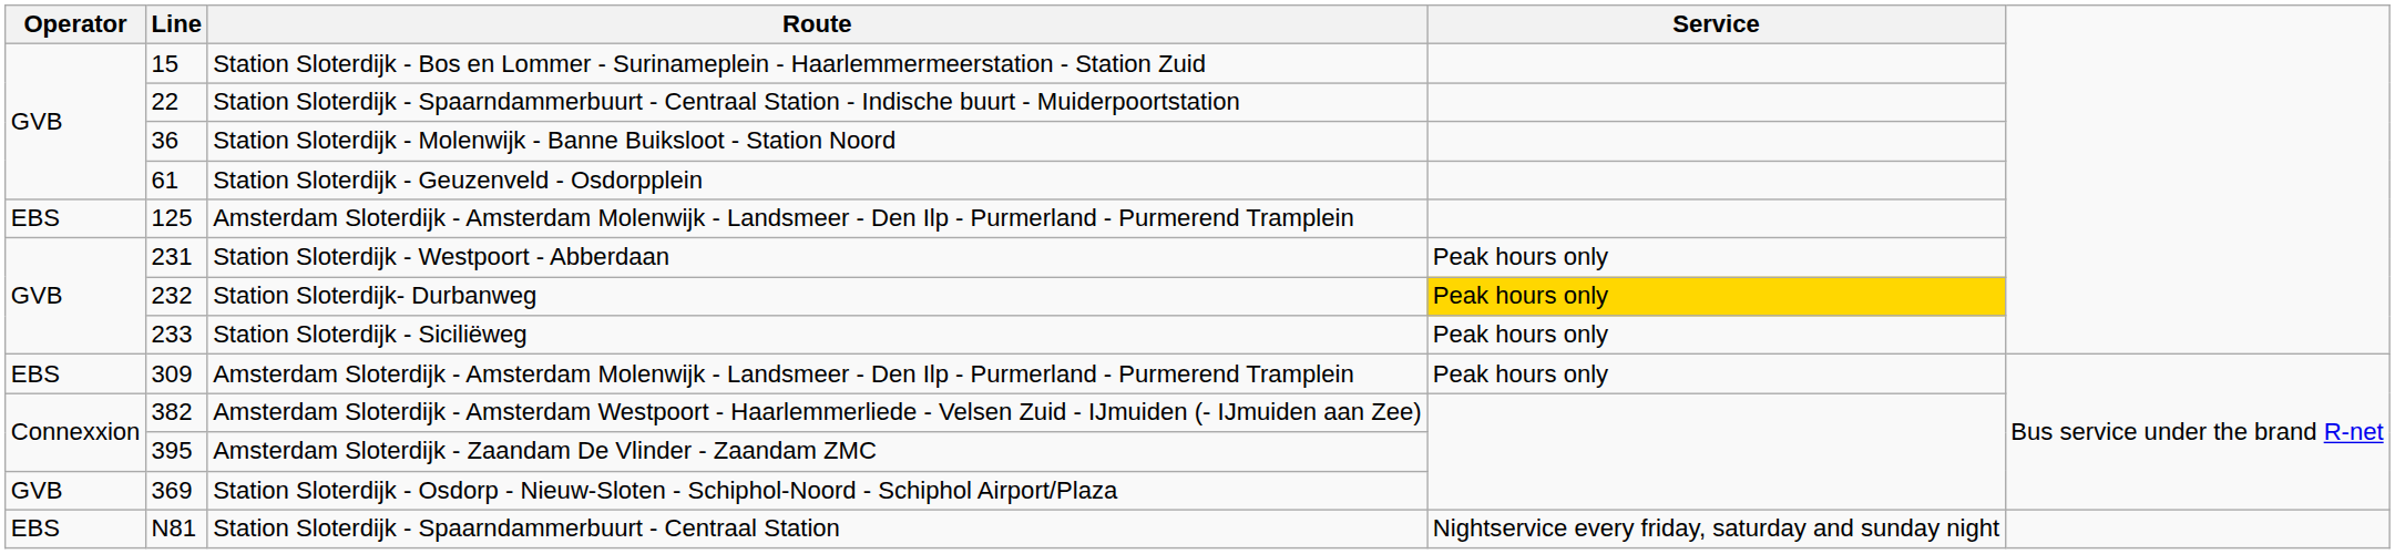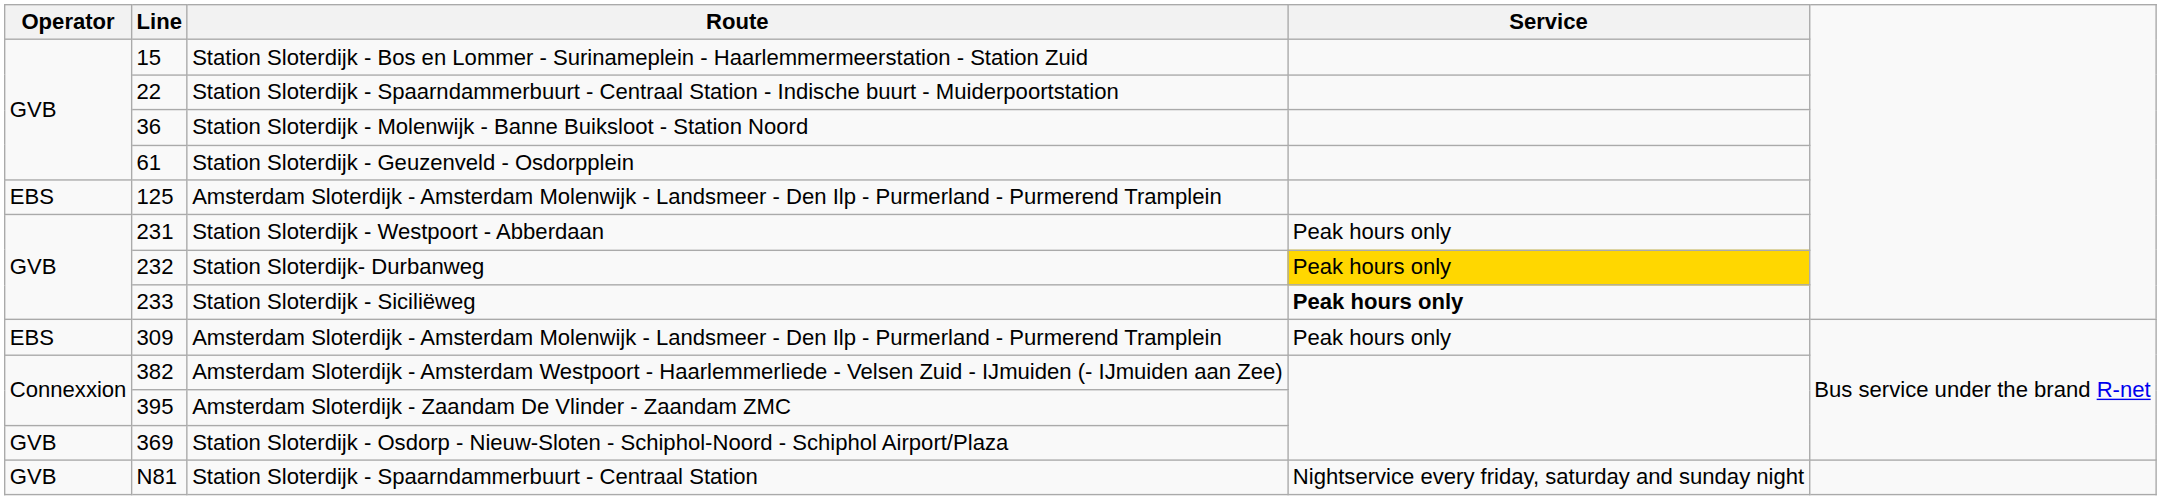Station Sloterdijk - Siciliëweg | Service: normal -> bold
Station Sloterdijk - Spaarndammerbuurt - Centraal Station | Operator: EBS -> GVB
